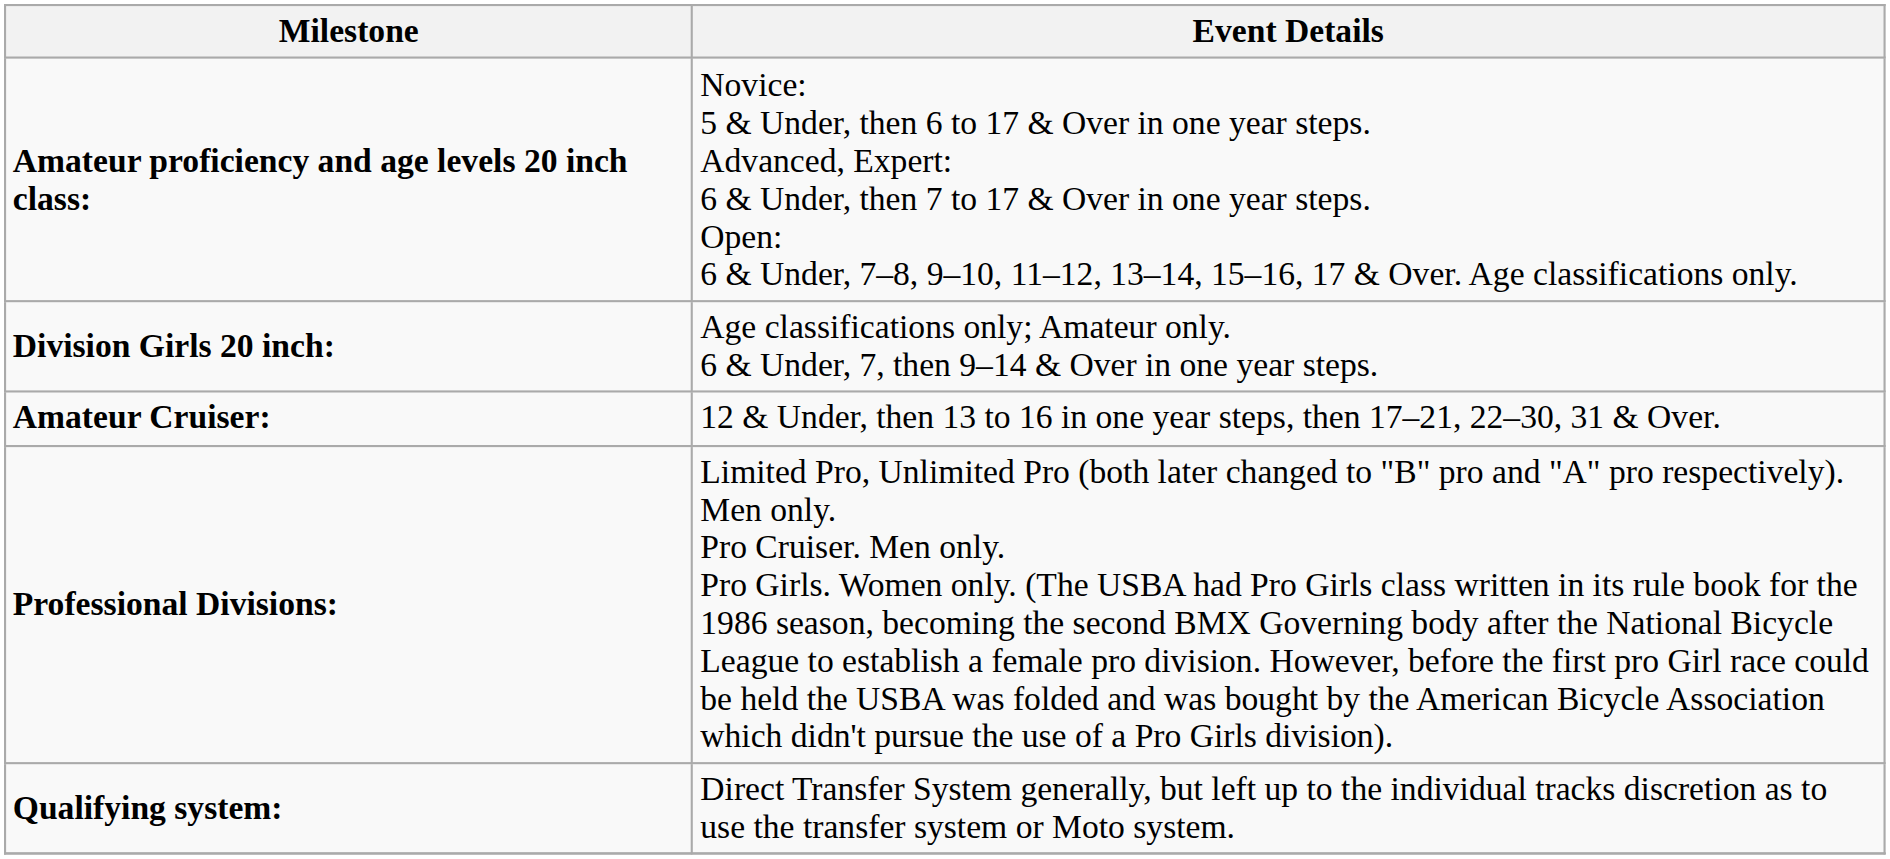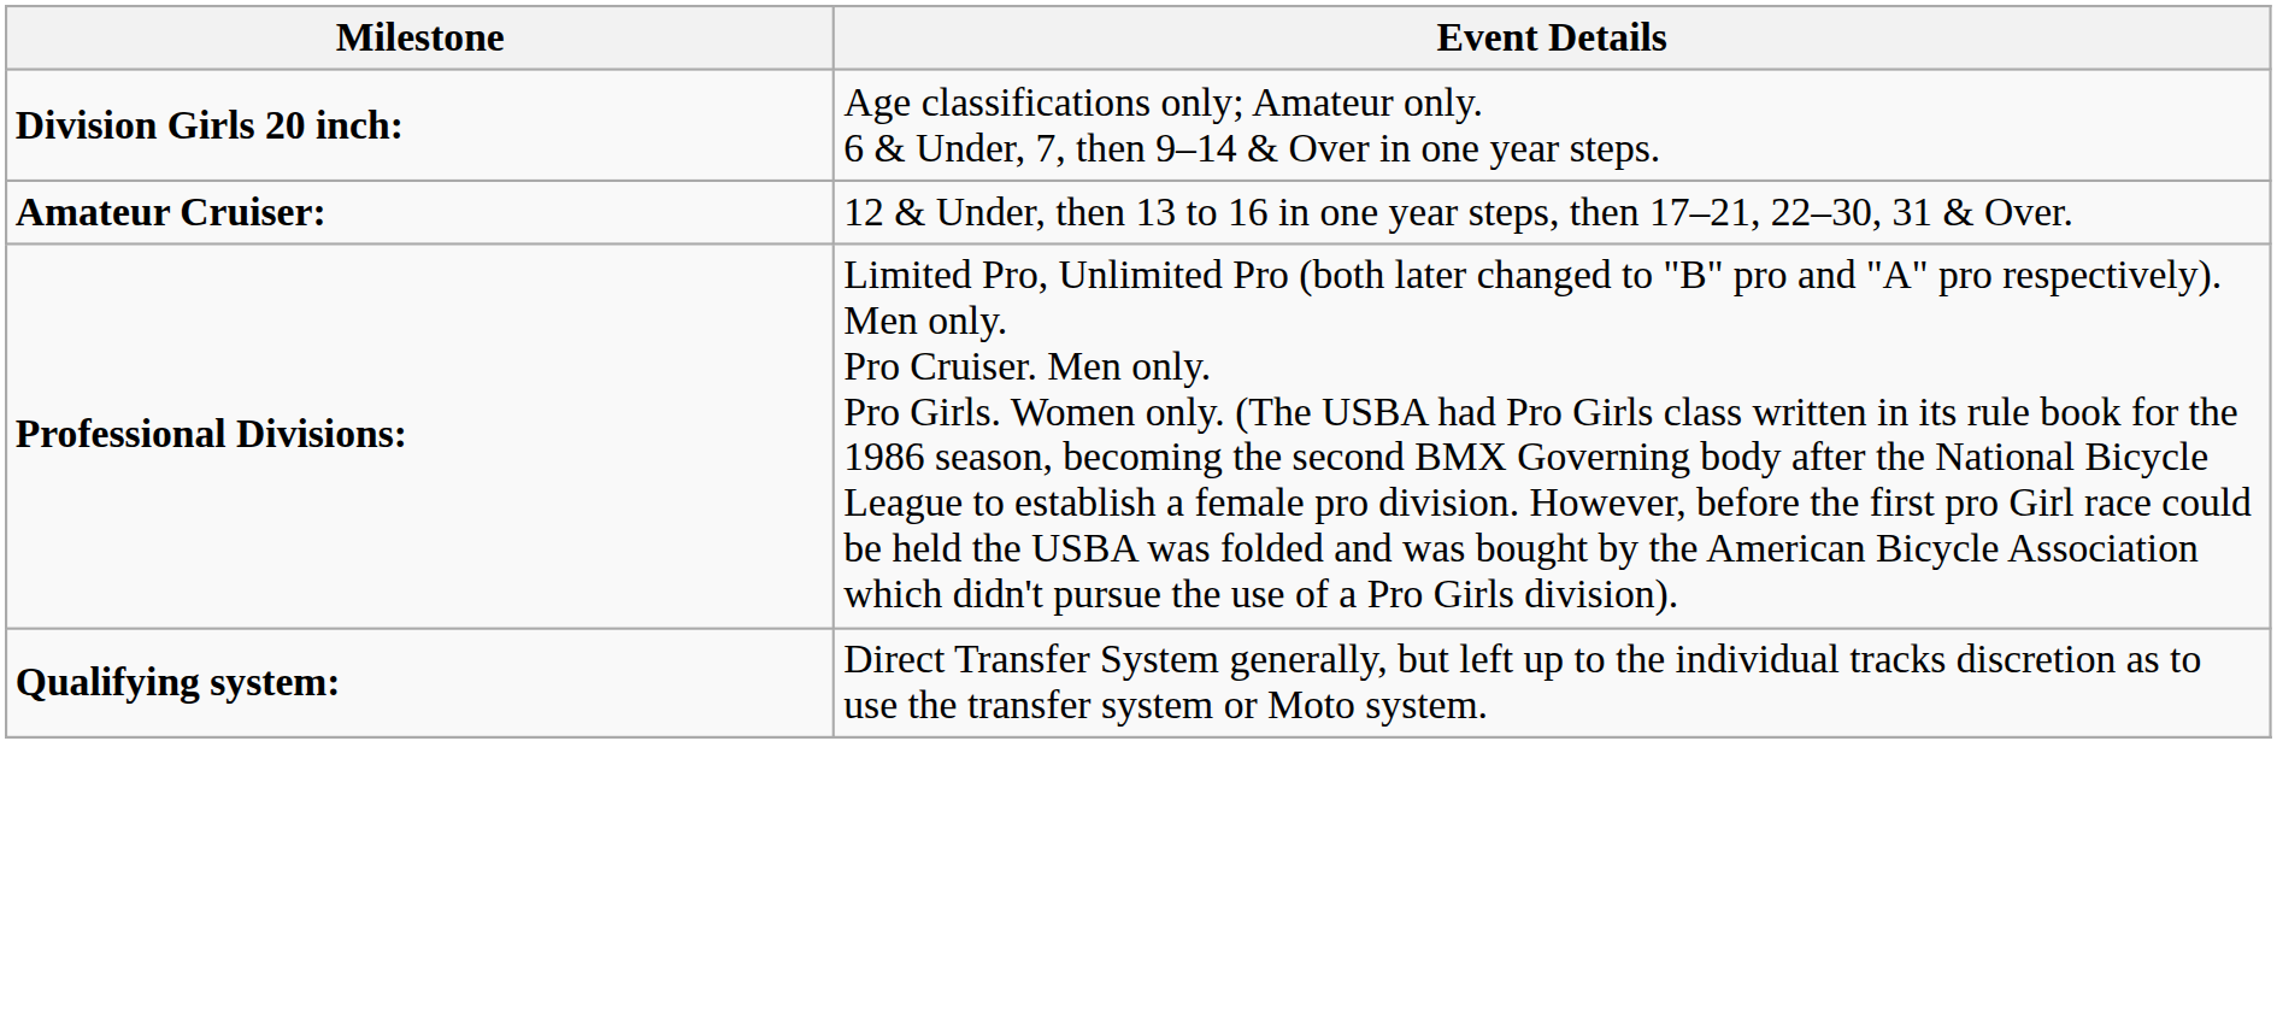- row: Amateur proficiency and age levels 20 inch class: | Novice: 5 & Under, then 6 to 17 & Over in one year steps. Advanced, Expert: 6 & Under, then 7 to 17 & Over in one year steps. Open: 6 & Under, 7–8, 9–10, 11–12, 13–14, 15–16, 17 & Over. Age classifications only.
